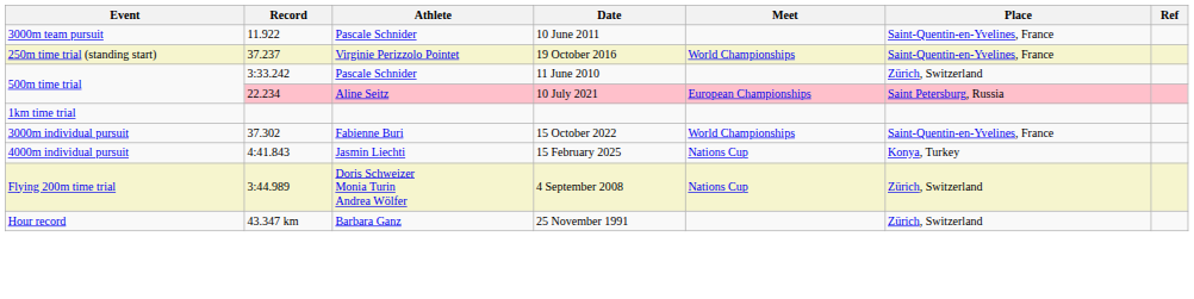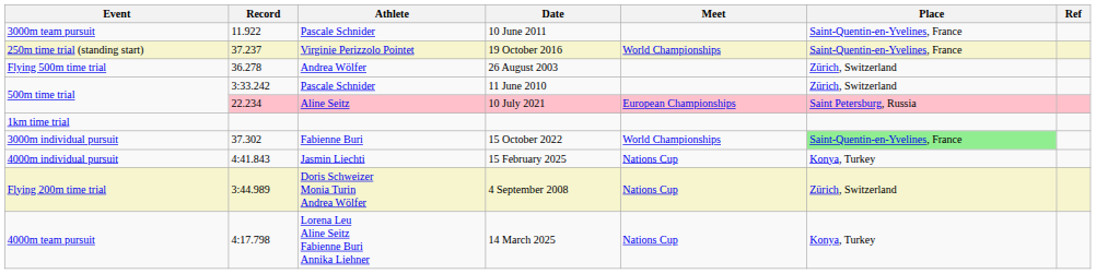+ row: Flying 500m time trial | 36.278 | Andrea Wölfer | 26 August 2003 | Zürich, Switzerland
15 October 2022 | Place: no background -> lightgreen background
+ row: 4000m team pursuit | 4:17.798 | Lorena Leu Aline Seitz Fabienne Buri Annika Liehner | 14 March 2025 | Nations Cup | Konya, Turkey
- row: Hour record | 43.347 km | Barbara Ganz | 25 November 1991 | Zürich, Switzerland
